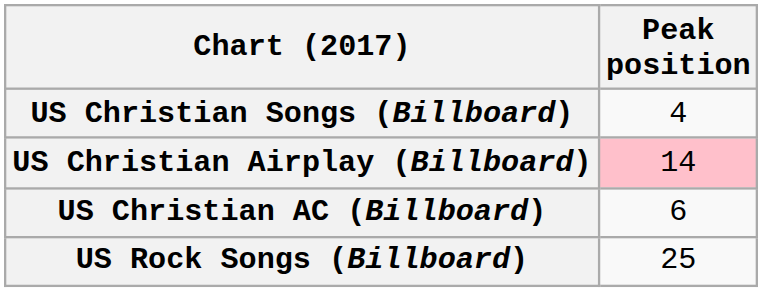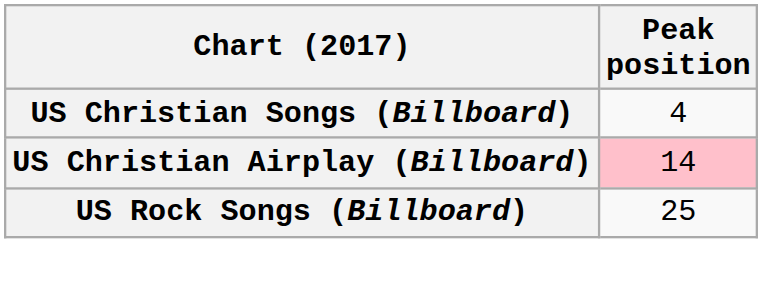- row: US Christian AC (Billboard) | 6
